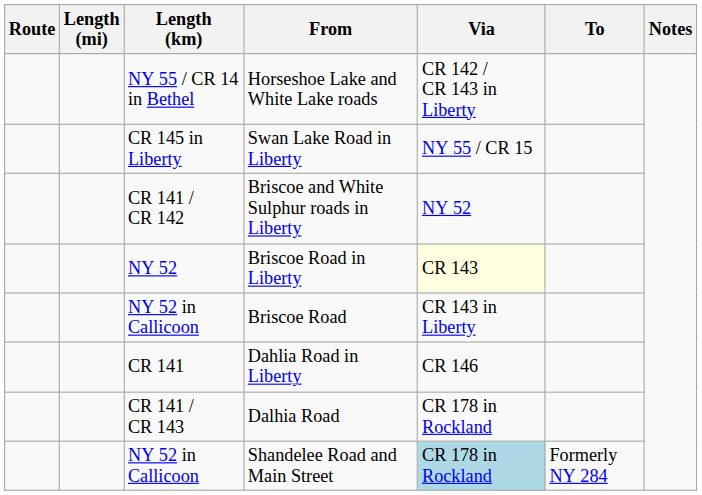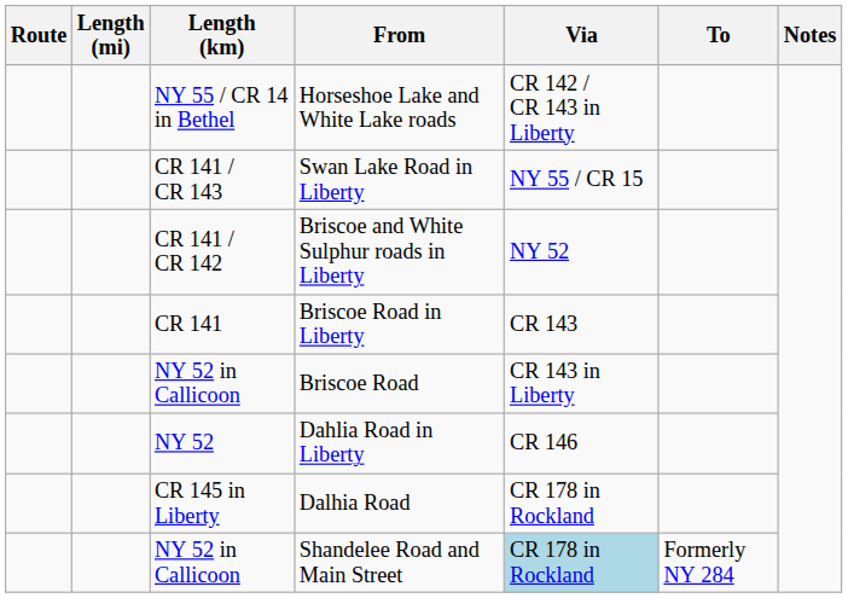Swan Lake Road in Liberty | Length (km): CR 145 in Liberty -> CR 141 / CR 143
Briscoe Road in Liberty | Length (km): NY 52 -> CR 141
Briscoe Road in Liberty | Via: lightyellow background -> no background
Dahlia Road in Liberty | Length (km): CR 141 -> NY 52
Dalhia Road | Length (km): CR 141 / CR 143 -> CR 145 in Liberty
